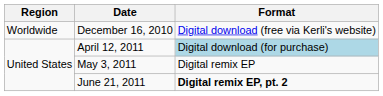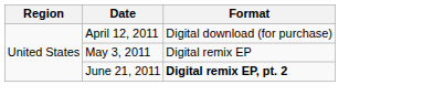- row: Worldwide | December 16, 2010 | Digital download (free via Kerli's website)
April 12, 2011 | Format: lightblue background -> no background
